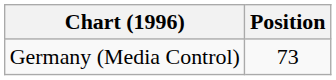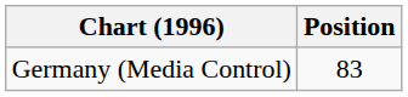Germany (Media Control) | Position: 73 -> 83
